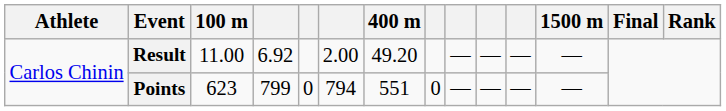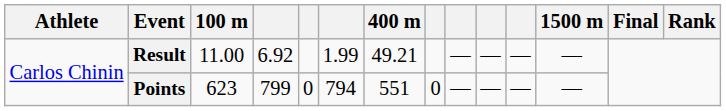Result | column 6: 2.00 -> 1.99
Result | 400 m: 49.20 -> 49.21
